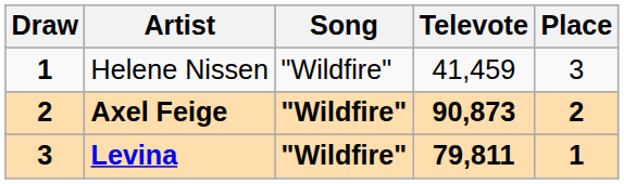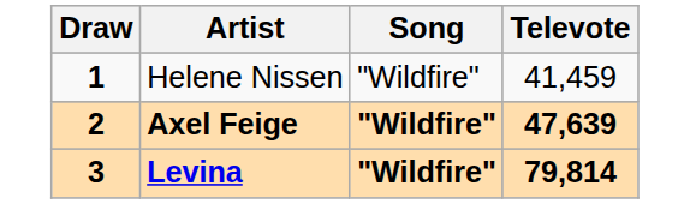- column: Place | 3 | 2 | 1
Axel Feige | Televote: 90,873 -> 47,639
Levina | Televote: 79,811 -> 79,814
